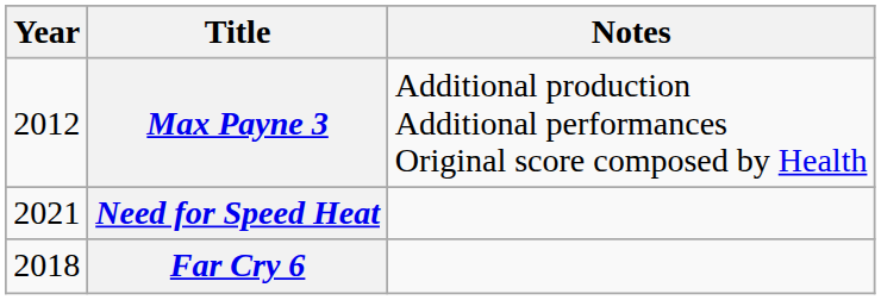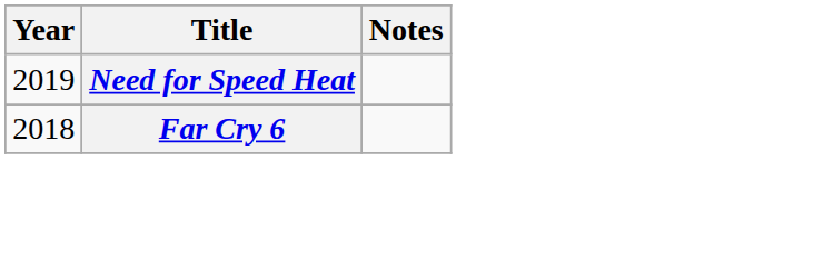- row: 2012 | Max Payne 3 | Additional production Additional performances Original score composed by Health
Need for Speed Heat | Year: 2021 -> 2019
